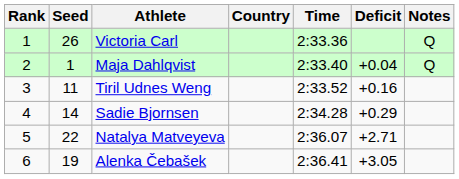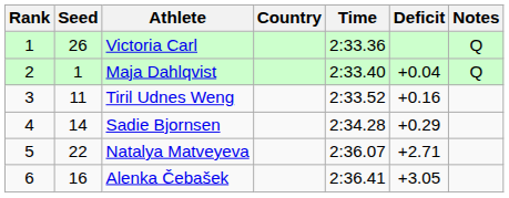Alenka Čebašek | Seed: 19 -> 16
